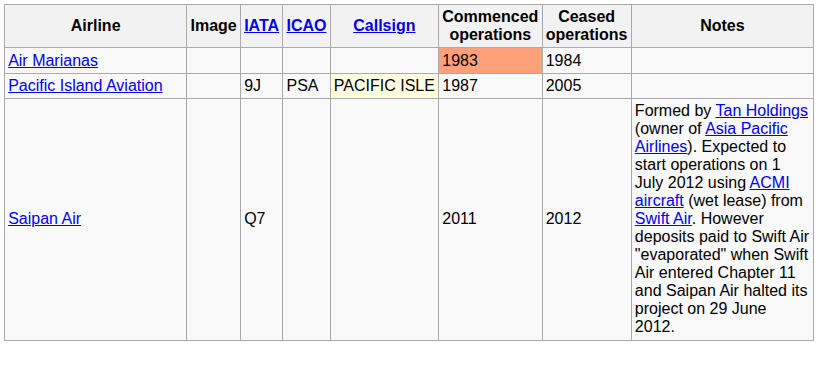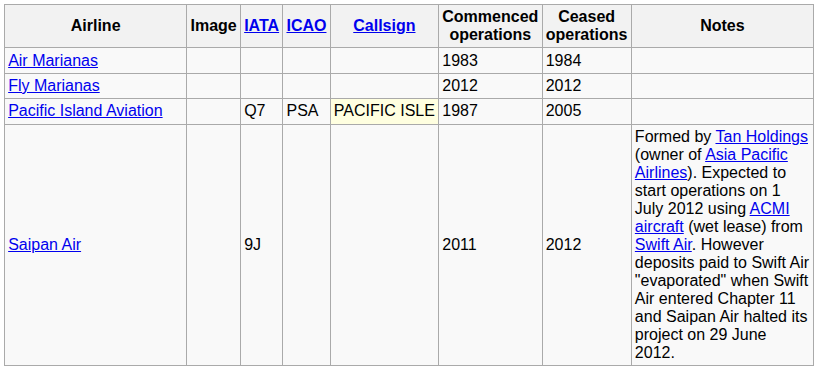Air Marianas | Commenced operations: lightsalmon background -> no background
+ row: Fly Marianas | 2012 | 2012
Pacific Island Aviation | IATA: 9J -> Q7
Saipan Air | IATA: Q7 -> 9J
